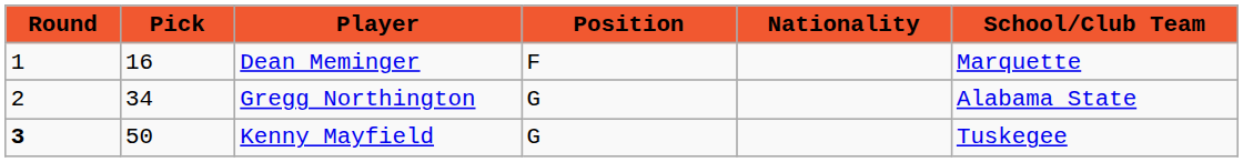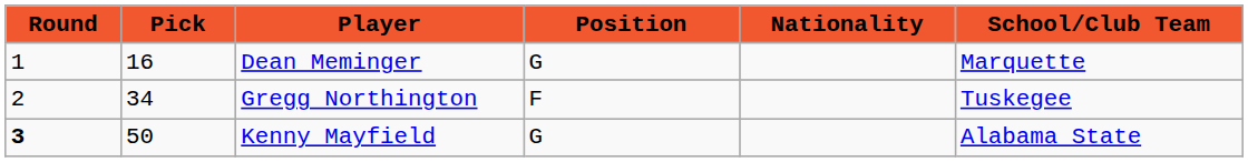Dean Meminger | Position: F -> G
Gregg Northington | Position: G -> F
Gregg Northington | School/Club Team: Alabama State -> Tuskegee
Kenny Mayfield | School/Club Team: Tuskegee -> Alabama State
